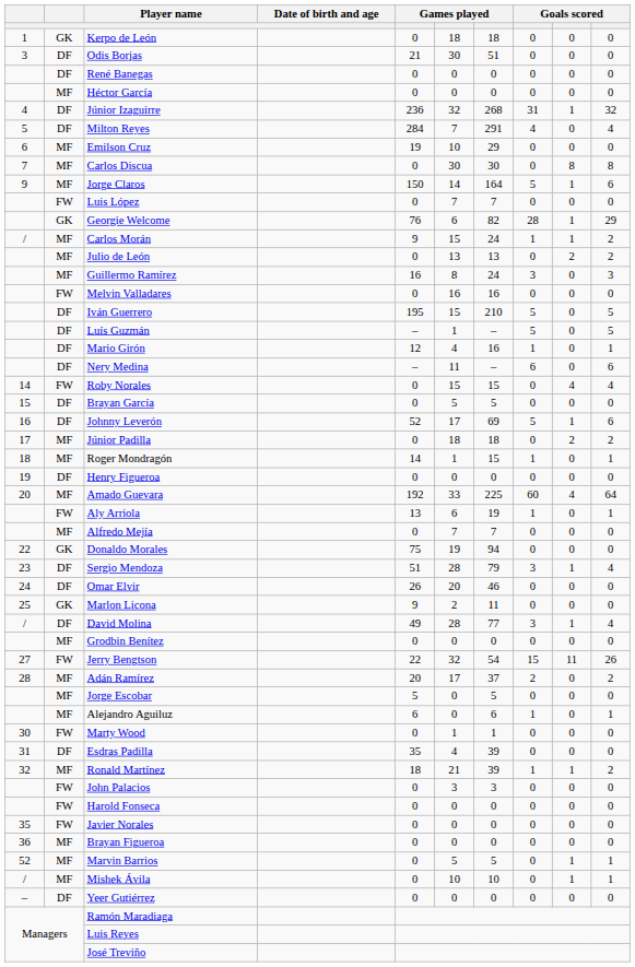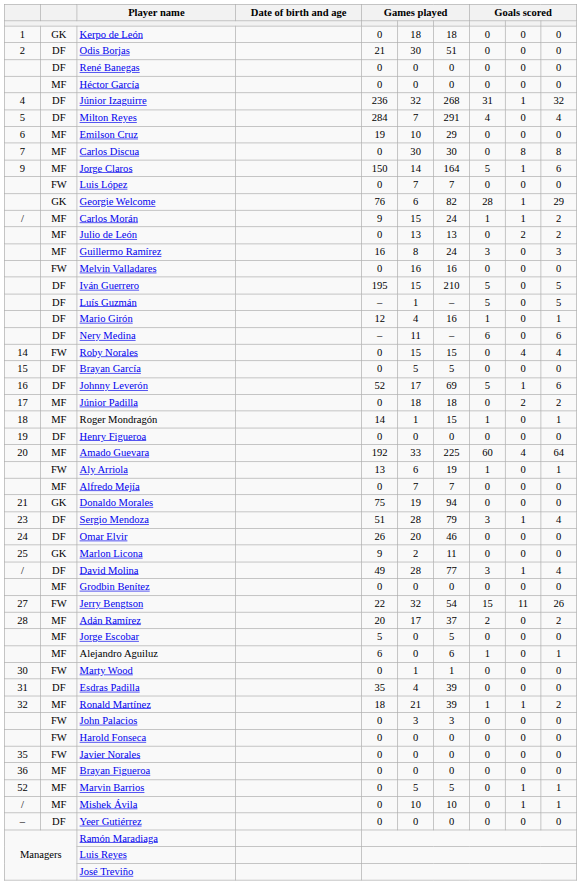Odis Borjas | column 1: 3 -> 2
Donaldo Morales | column 1: 22 -> 21
